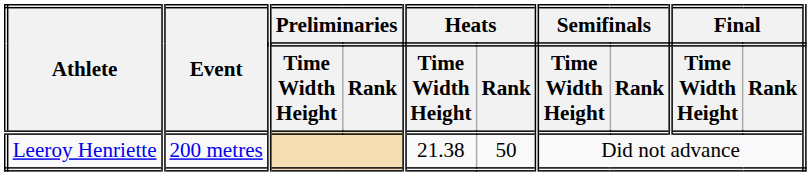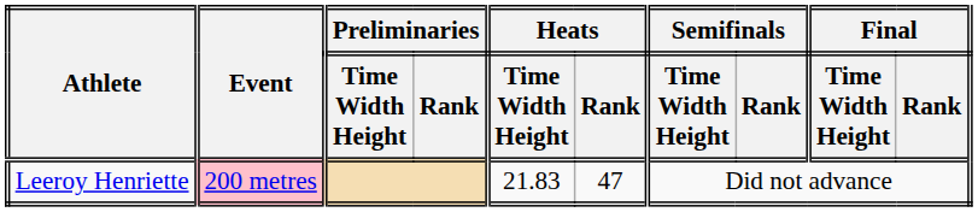Leeroy Henriette | Event: no background -> pink background
Leeroy Henriette | Heats / Time Width Height: 21.38 -> 21.83
Leeroy Henriette | Heats / Rank: 50 -> 47
